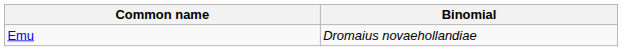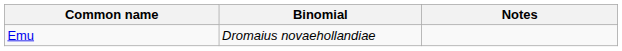+ column: Notes
